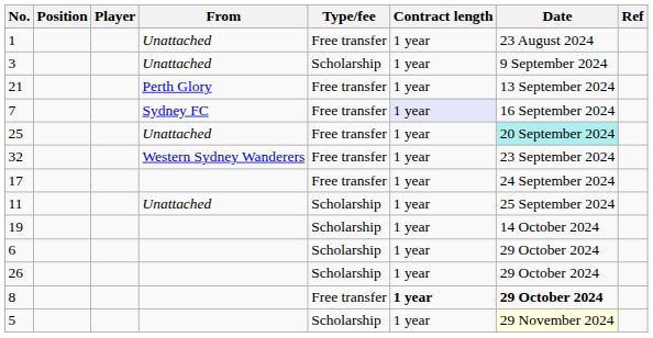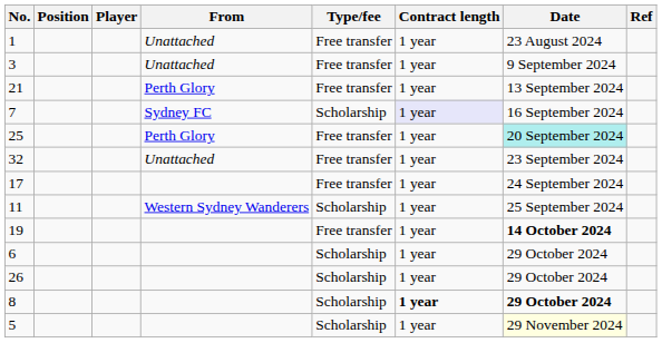3 | Type/fee: Scholarship -> Free transfer
7 | Type/fee: Free transfer -> Scholarship
25 | From: Unattached -> Perth Glory
32 | From: Western Sydney Wanderers -> Unattached
11 | From: Unattached -> Western Sydney Wanderers
19 | Type/fee: Scholarship -> Free transfer
19 | Date: normal -> bold
8 | Type/fee: Free transfer -> Scholarship
